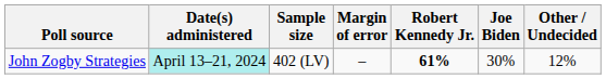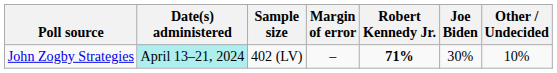John Zogby Strategies | Robert Kennedy Jr.: 61% -> 71%
John Zogby Strategies | Other / Undecided: 12% -> 10%
